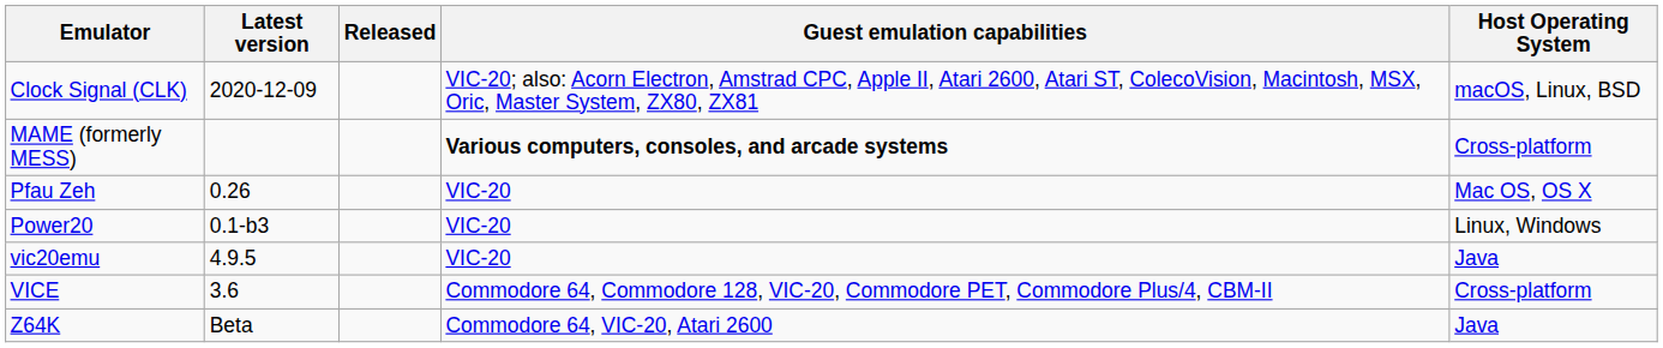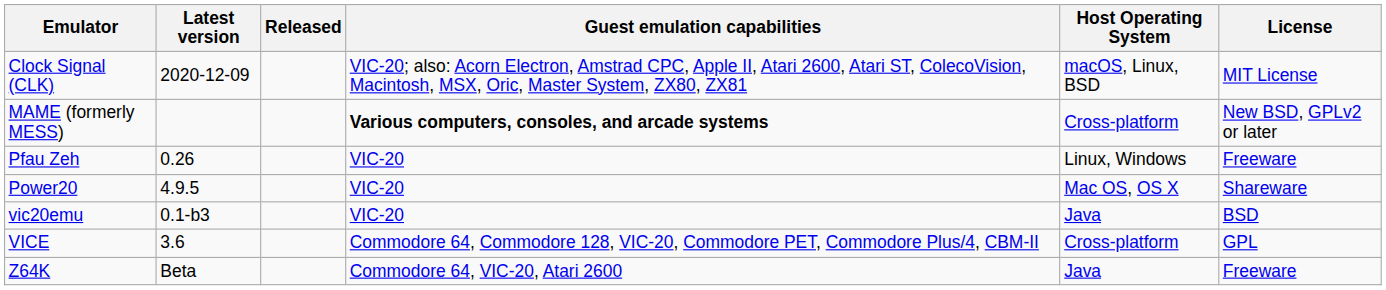+ column: License | MIT License | New BSD, GPLv2 or later | Freeware | Shareware | BSD | GPL | Freeware
Pfau Zeh | Host Operating System: Mac OS, OS X -> Linux, Windows
Power20 | Latest version: 0.1-b3 -> 4.9.5
Power20 | Host Operating System: Linux, Windows -> Mac OS, OS X
vic20emu | Latest version: 4.9.5 -> 0.1-b3
